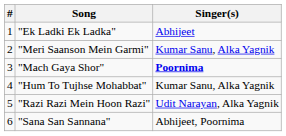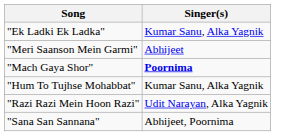- column: # | 1 | 2 | 3 | 4 | 5 | 6
"Ek Ladki Ek Ladka" | Singer(s): Abhijeet -> Kumar Sanu, Alka Yagnik
"Meri Saanson Mein Garmi" | Singer(s): Kumar Sanu, Alka Yagnik -> Abhijeet
